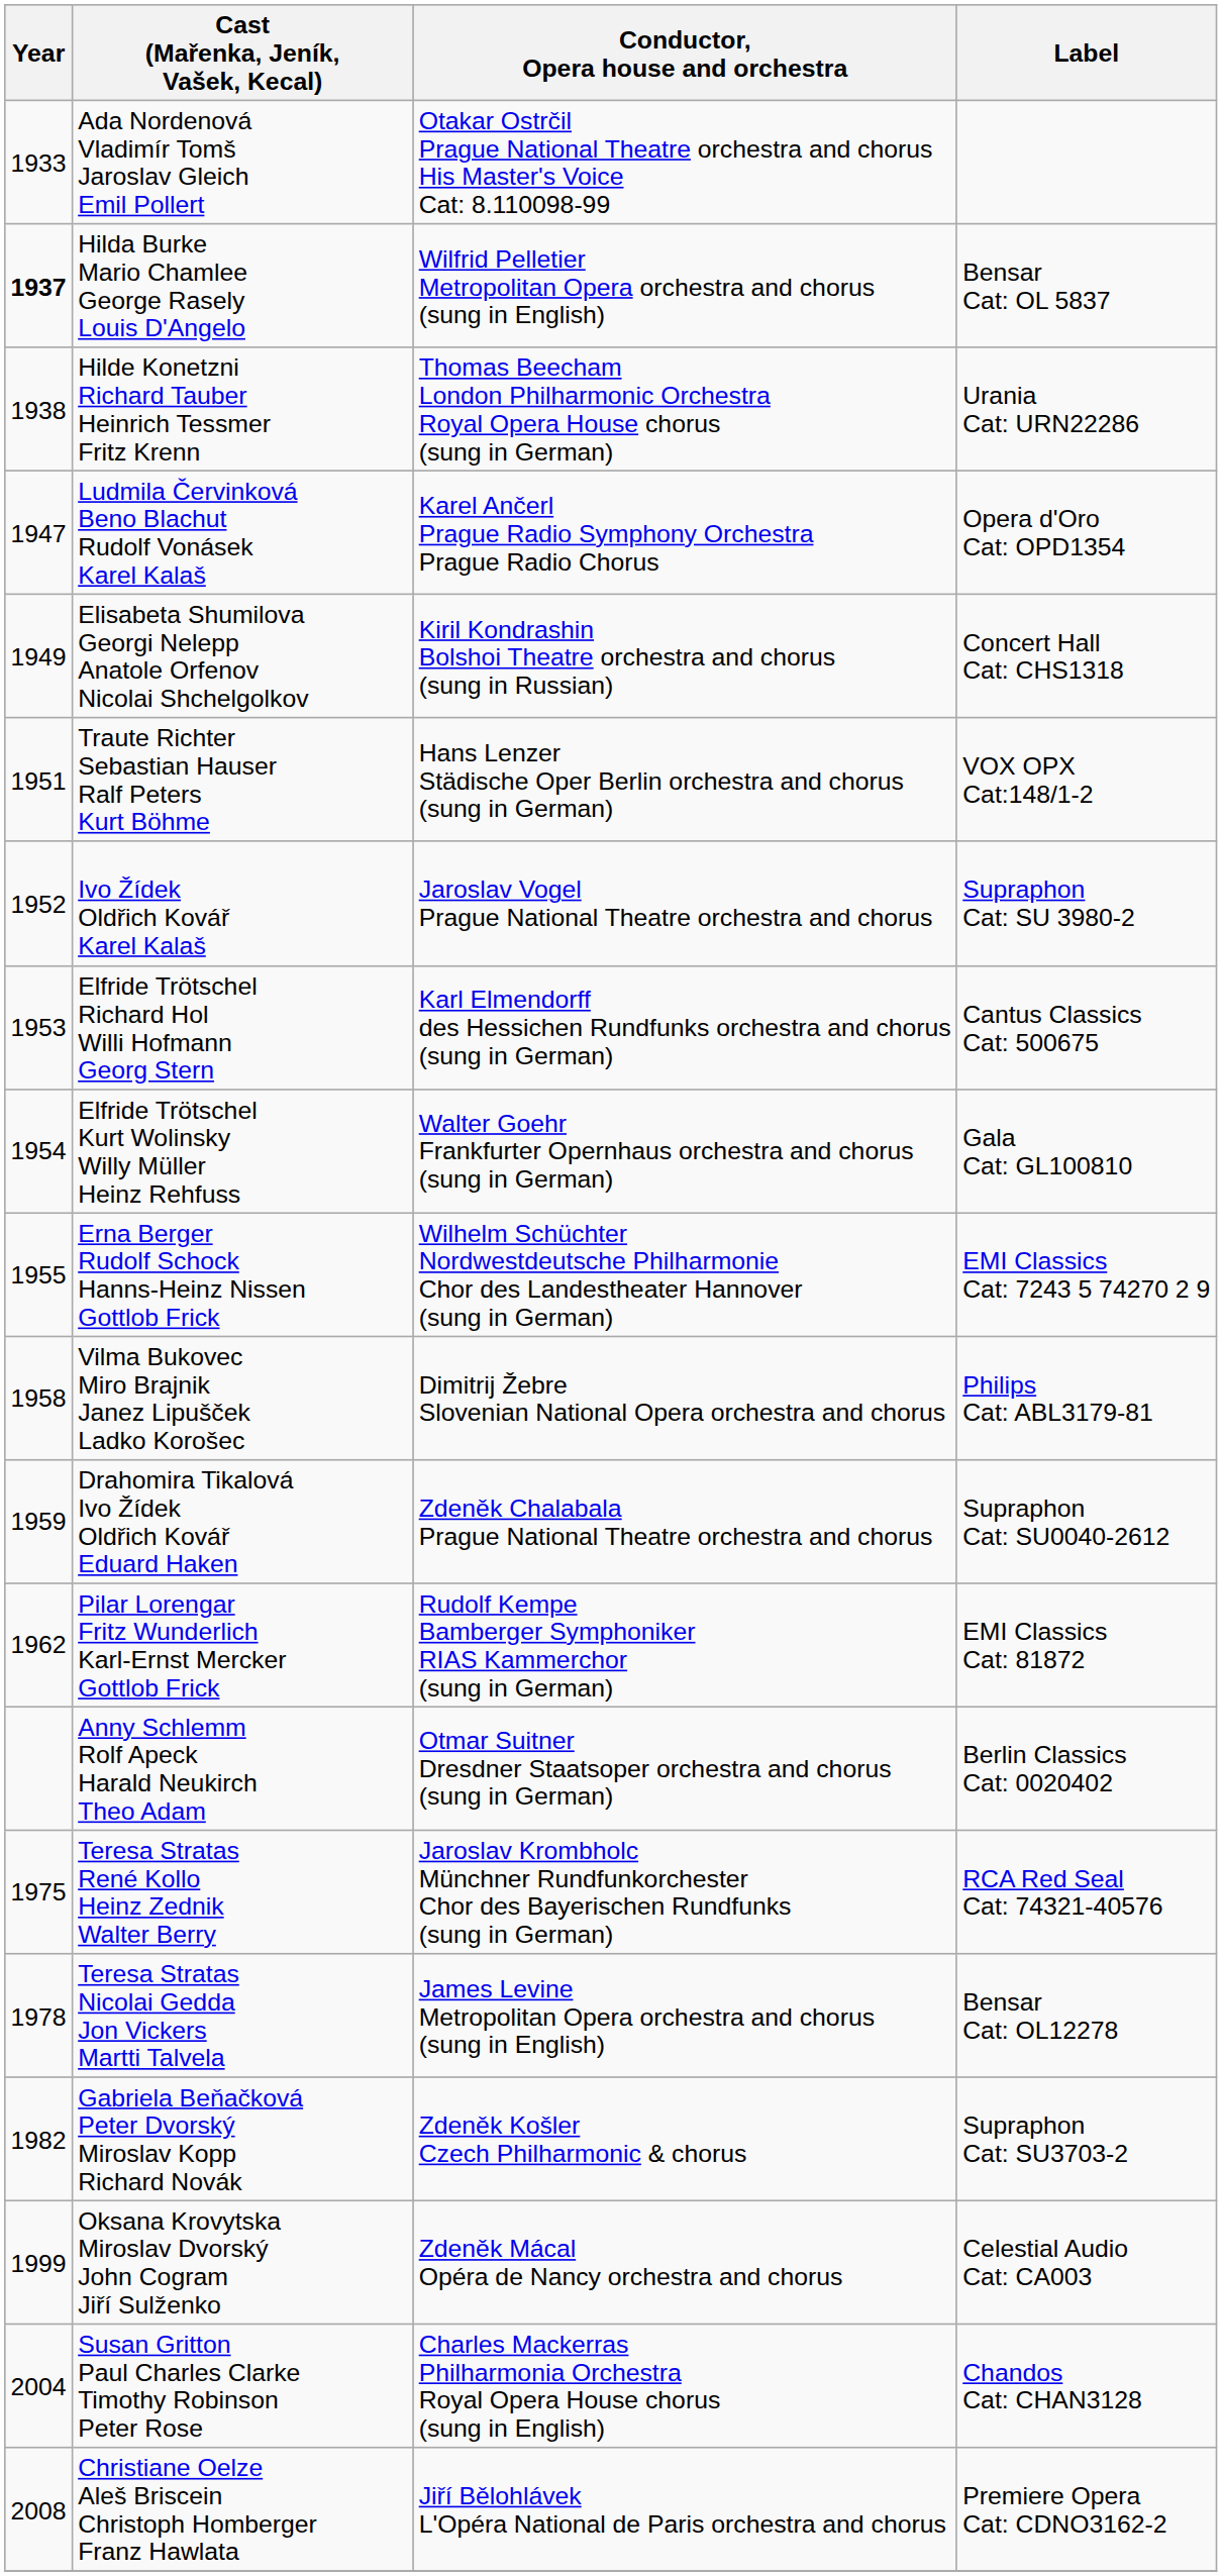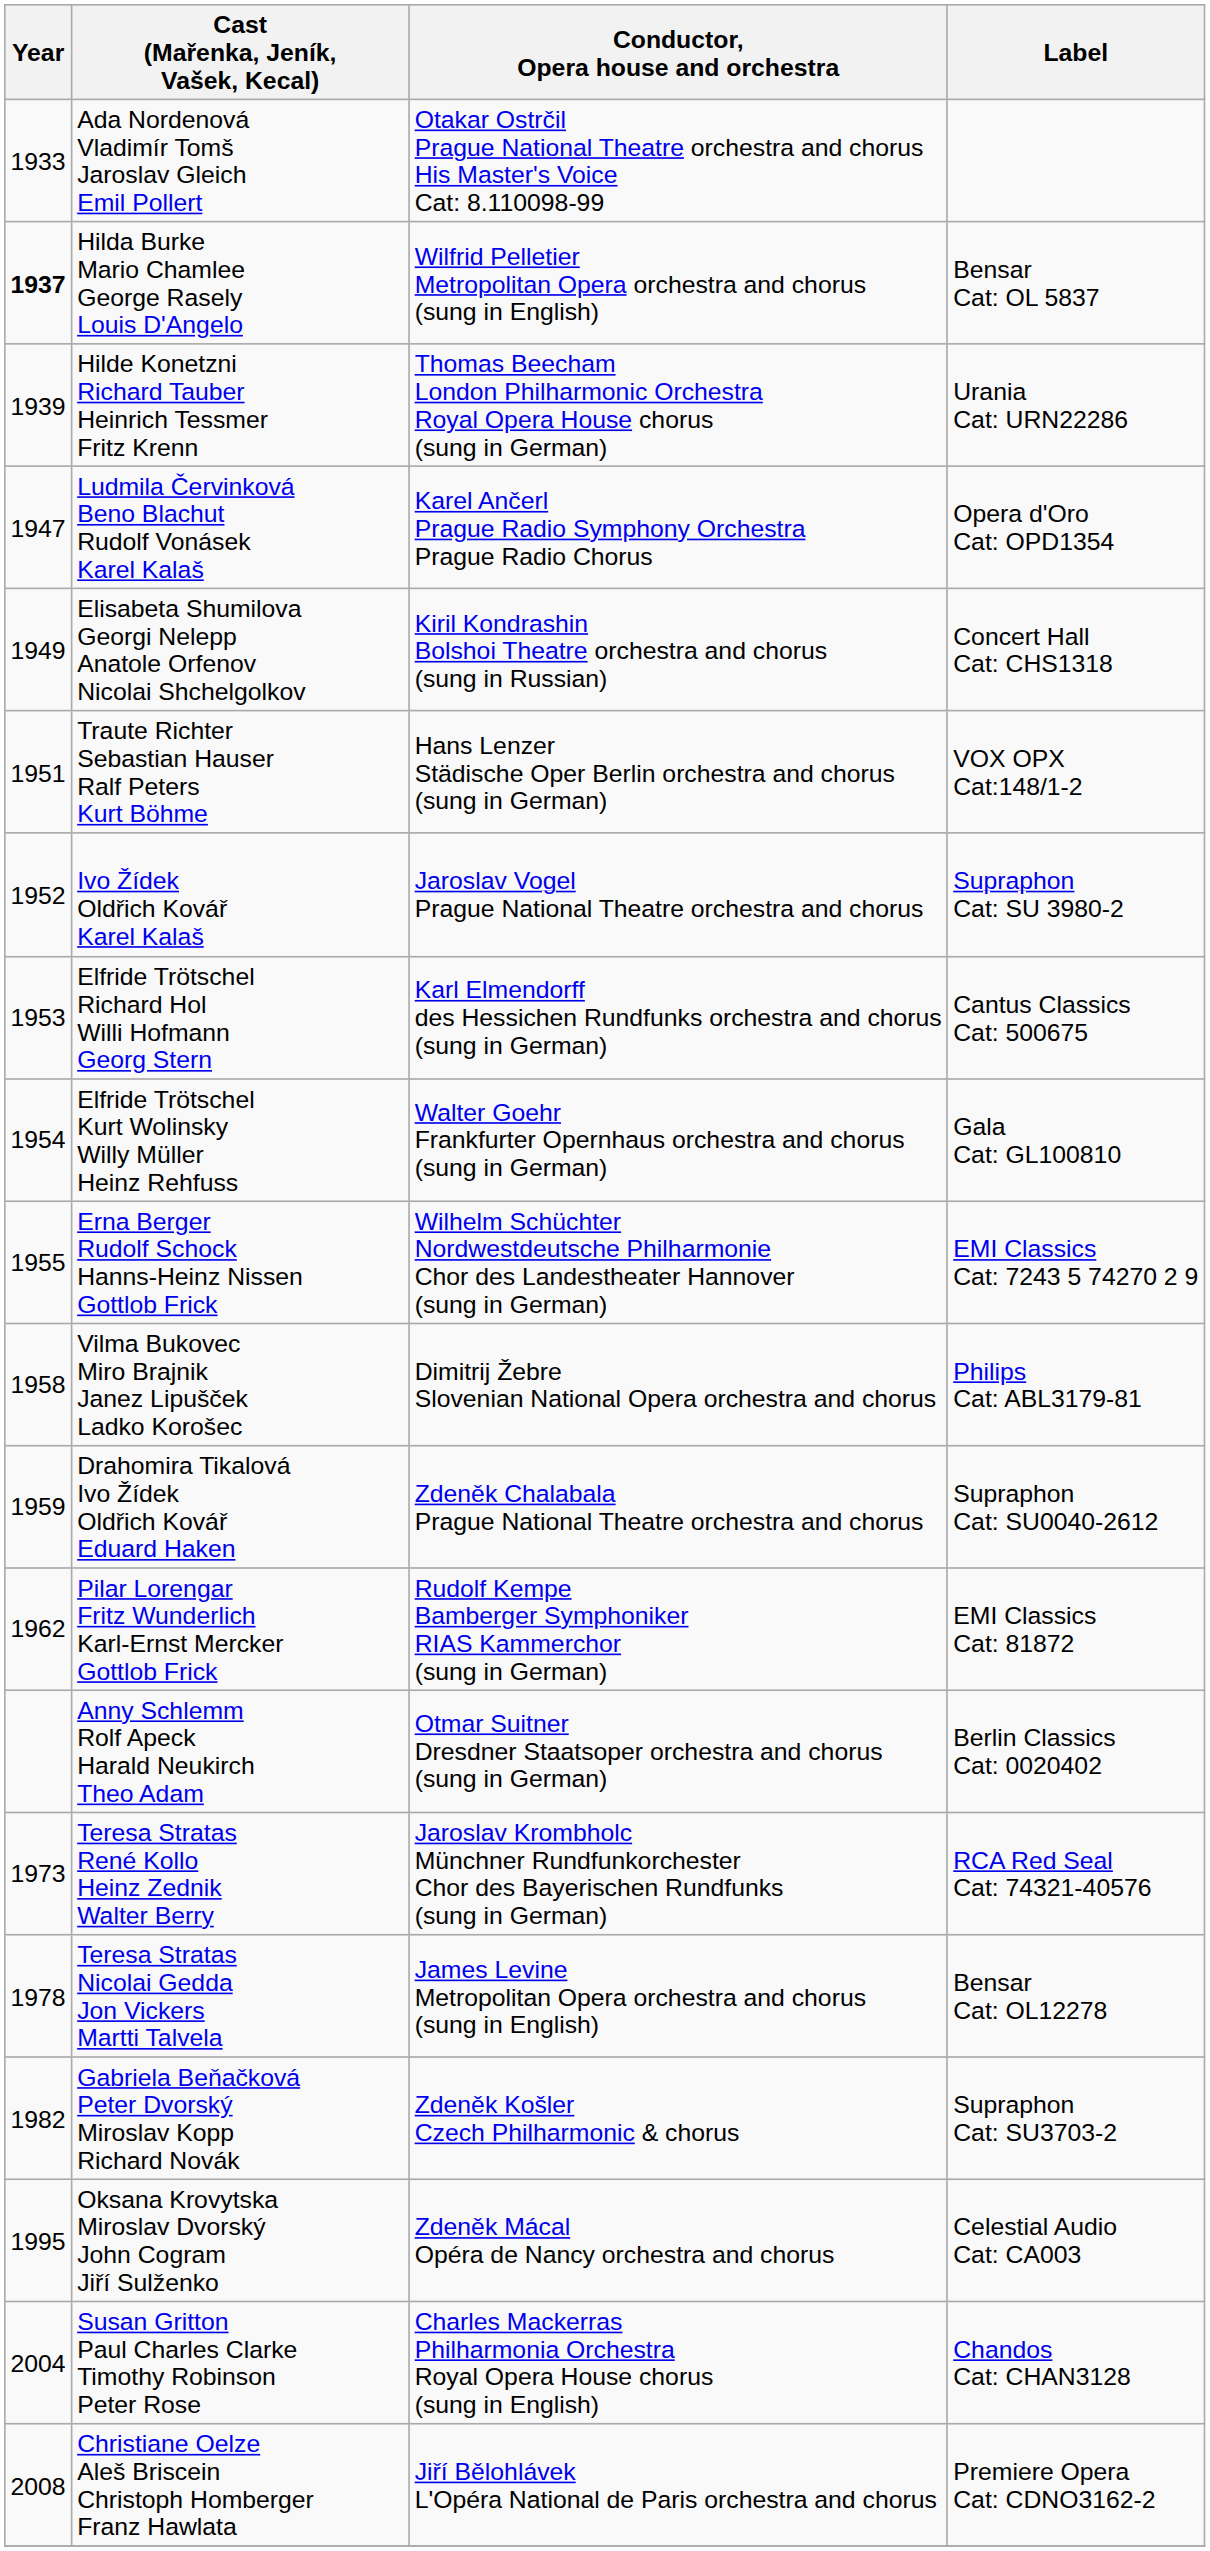Hilde Konetzni Richard Tauber Heinrich Tessmer Fritz Krenn | Year: 1938 -> 1939
Teresa Stratas René Kollo Heinz Zednik Walter Berry | Year: 1975 -> 1973
Oksana Krovytska Miroslav Dvorský John Cogram Jiří Sulženko | Year: 1999 -> 1995
